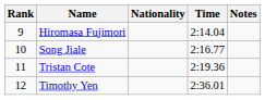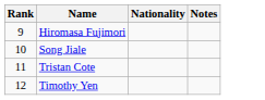- column: Time | 2:14.04 | 2:16.77 | 2:19.36 | 2:36.01
